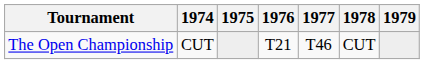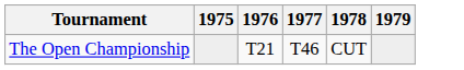- column: 1974 | CUT
